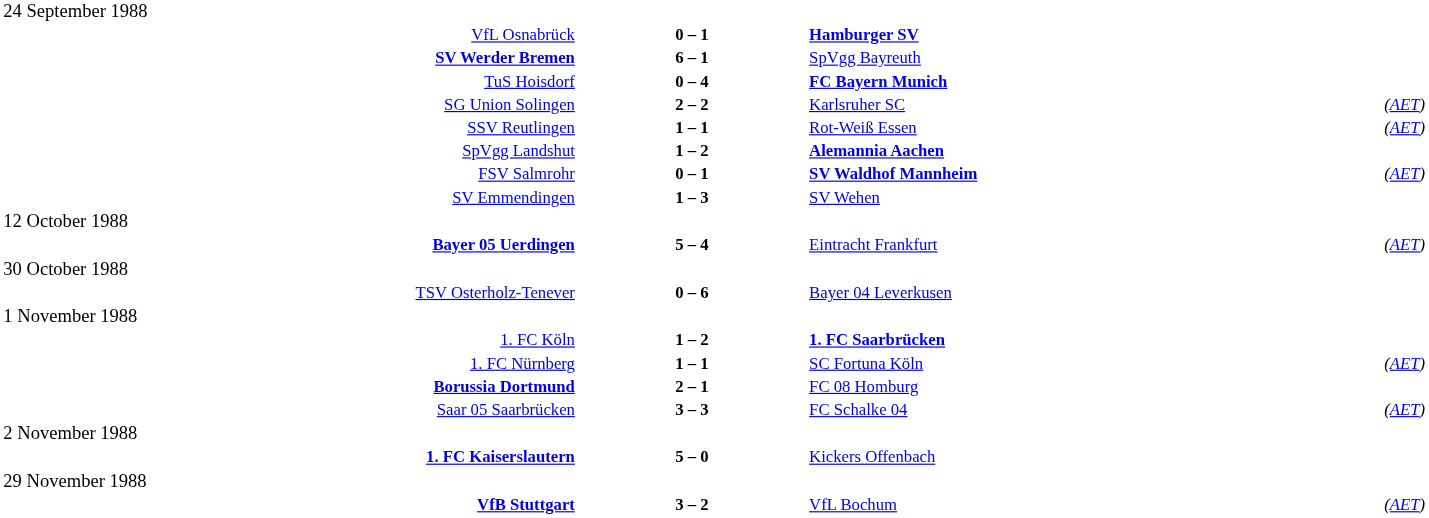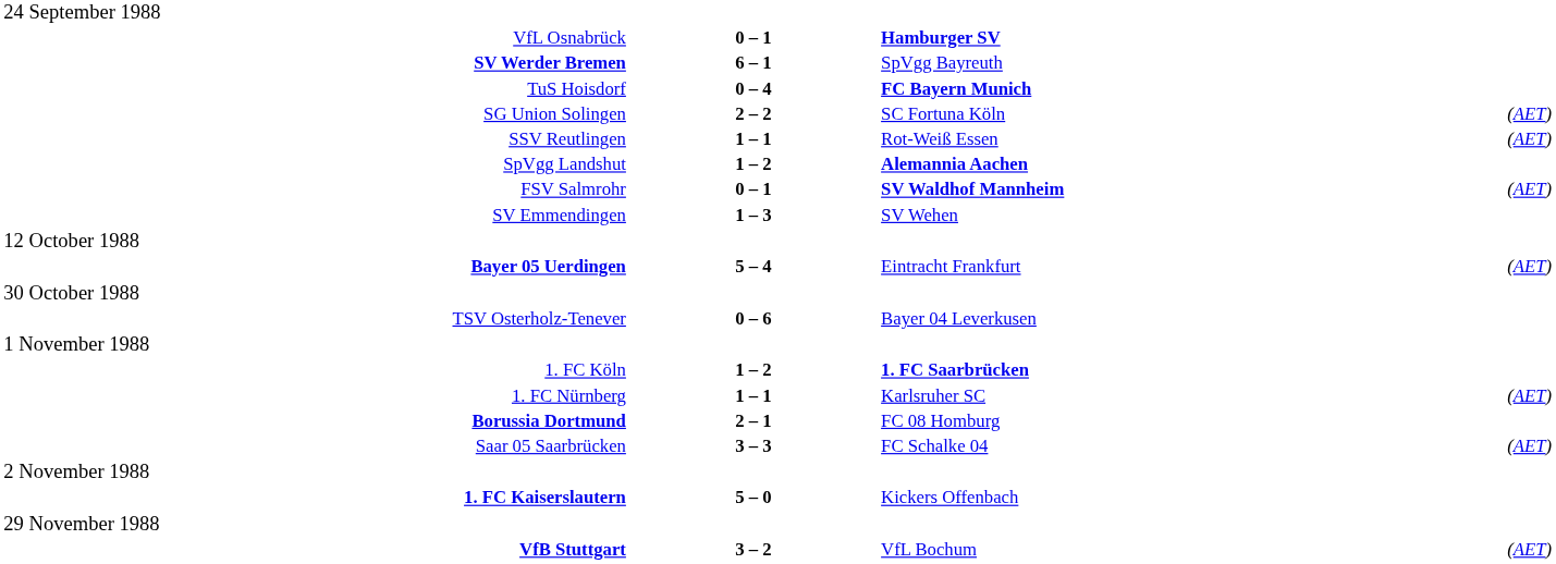SG Union Solingen | column 3: Karlsruher SC -> SC Fortuna Köln
1. FC Nürnberg | column 3: SC Fortuna Köln -> Karlsruher SC
